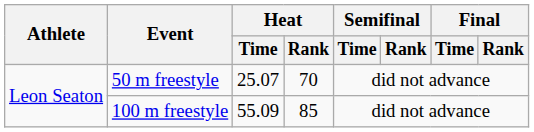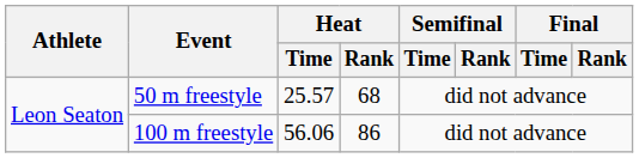50 m freestyle | Heat / Time: 25.07 -> 25.57
50 m freestyle | Heat / Rank: 70 -> 68
100 m freestyle | Heat / Time: 55.09 -> 56.06
100 m freestyle | Heat / Rank: 85 -> 86
